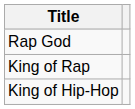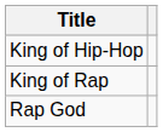rows swapped: King of Hip-Hop <-> Rap God
